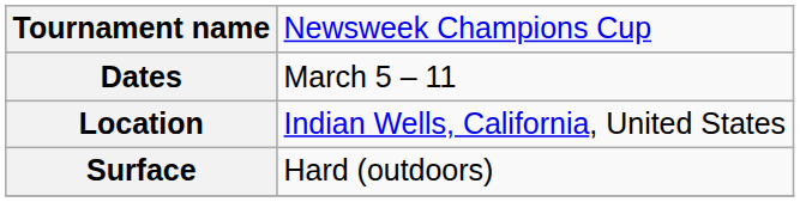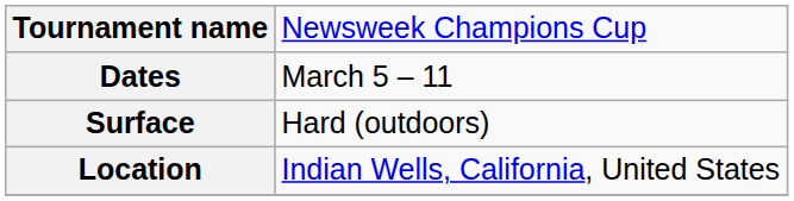rows swapped: Surface <-> Location
